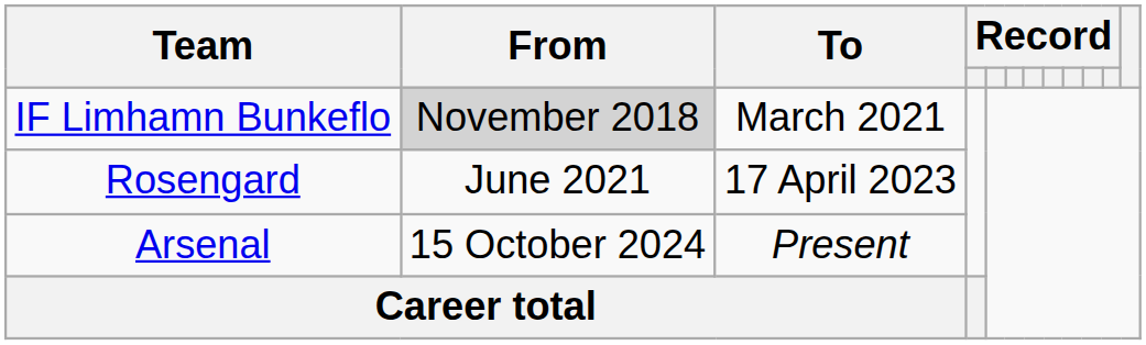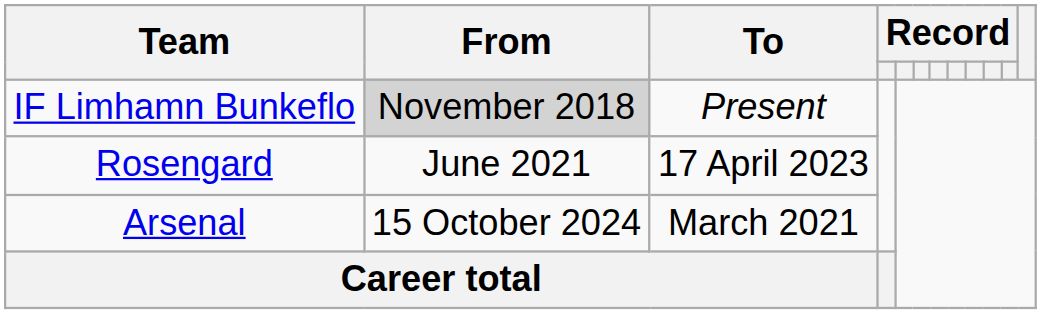IF Limhamn Bunkeflo | To: March 2021 -> Present
Arsenal | To: Present -> March 2021
